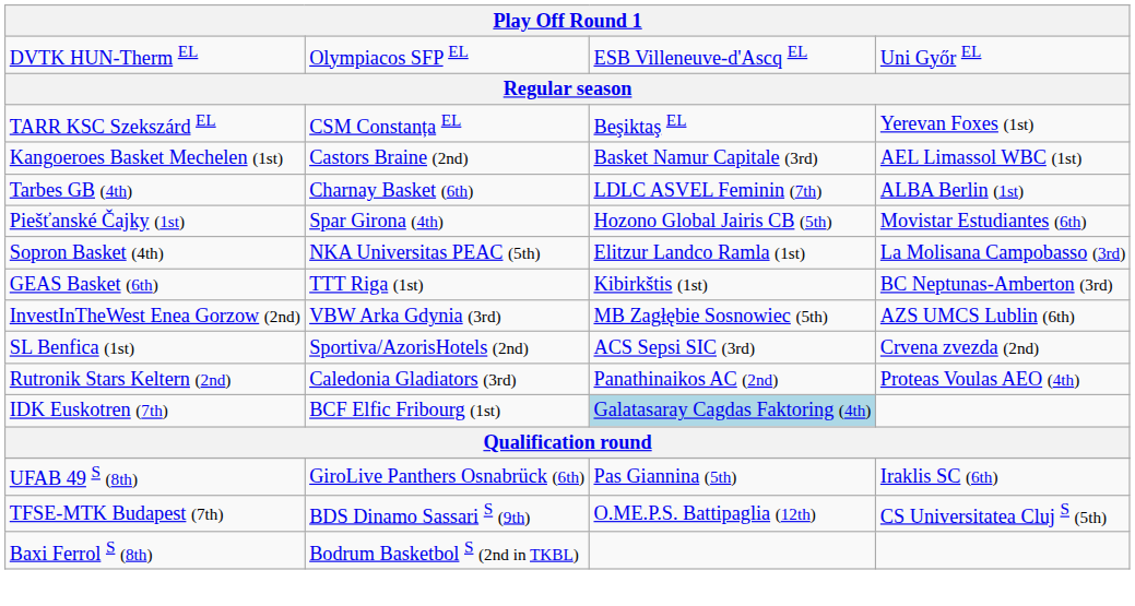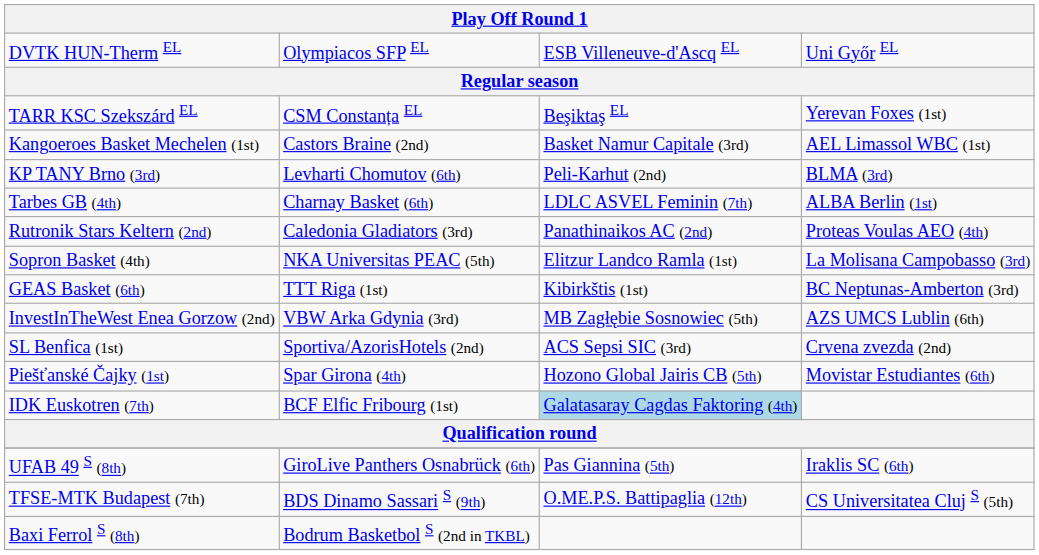+ row: KP TANY Brno (3rd) | Levharti Chomutov (6th) | Peli-Karhut (2nd) | BLMA (3rd)
rows swapped: Rutronik Stars Keltern (2nd) <-> Piešťanské Čajky (1st)
